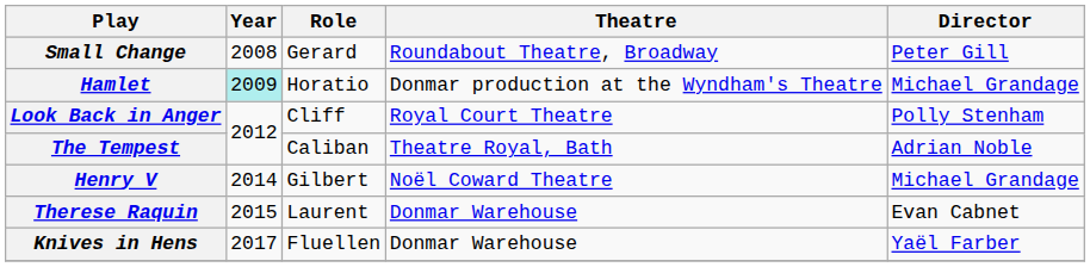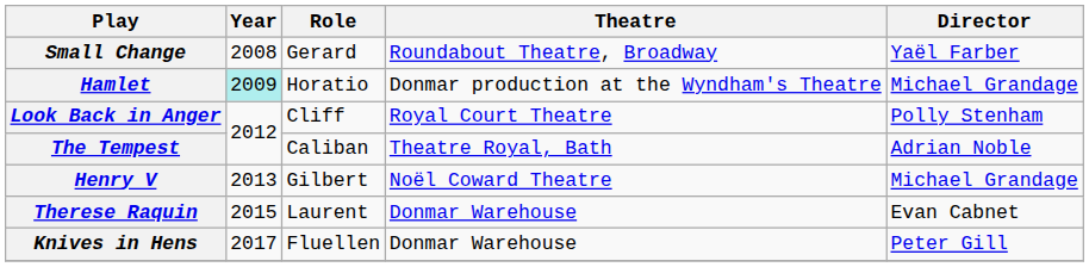Small Change | Director: Peter Gill -> Yaël Farber
Henry V | Year: 2014 -> 2013
Knives in Hens | Director: Yaël Farber -> Peter Gill
